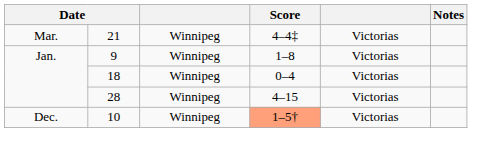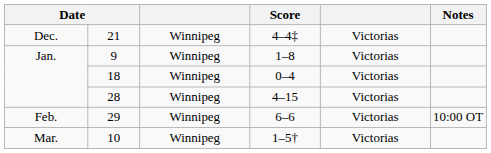21 | column 1: Mar. -> Dec.
+ row: Feb. | 29 | Winnipeg | 6–6 | Victorias | 10:00 OT
10 | column 1: Dec. -> Mar.
10 | Score: lightsalmon background -> no background
